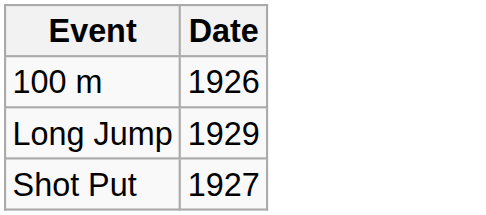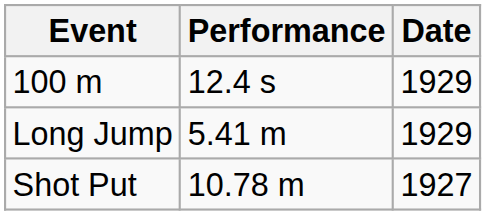+ column: Performance | 12.4 s | 5.41 m | 10.78 m
100 m | Date: 1926 -> 1929
